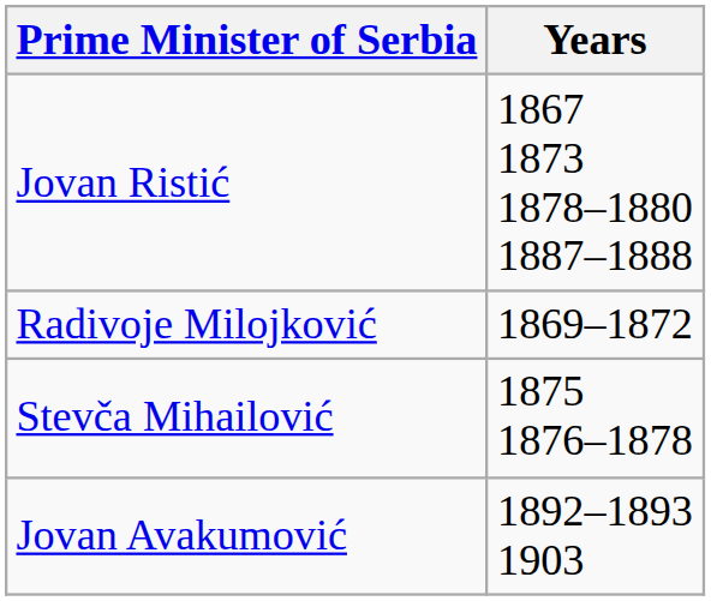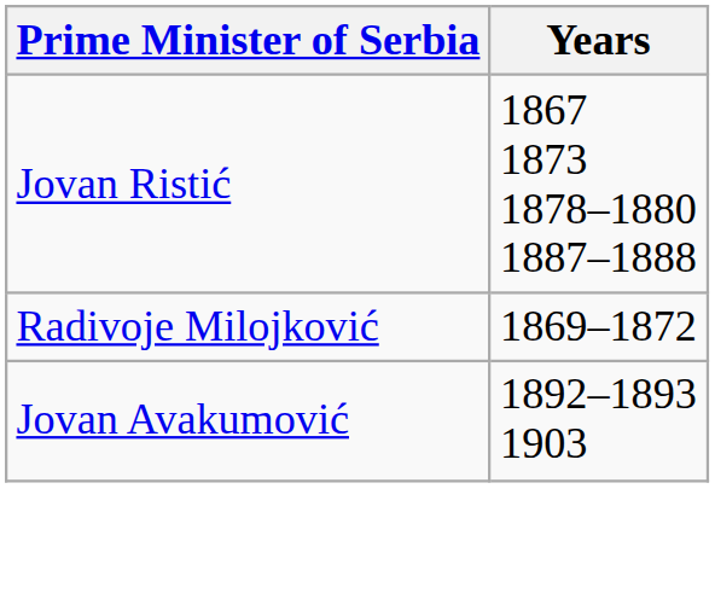- row: Stevča Mihailović | 1875 1876–1878
